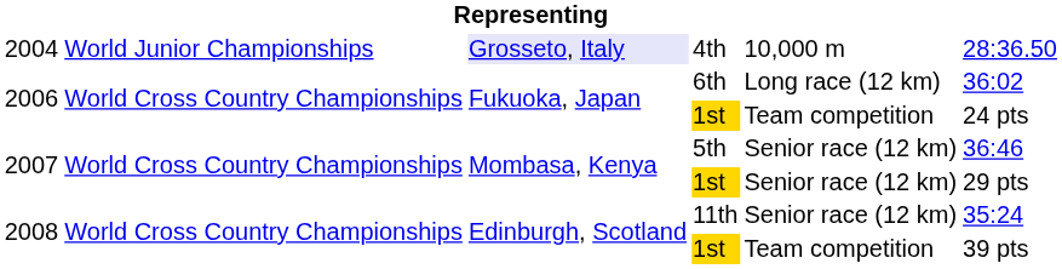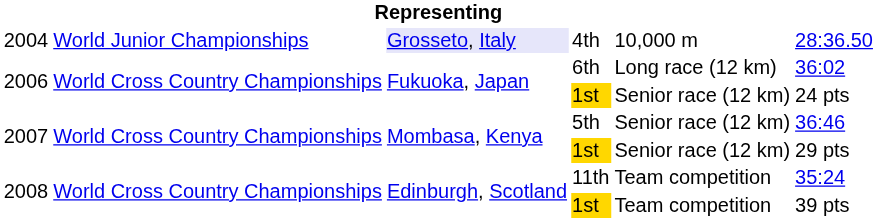2006 / 1st | column 5: Team competition -> Senior race (12 km)
11th | column 5: Senior race (12 km) -> Team competition
